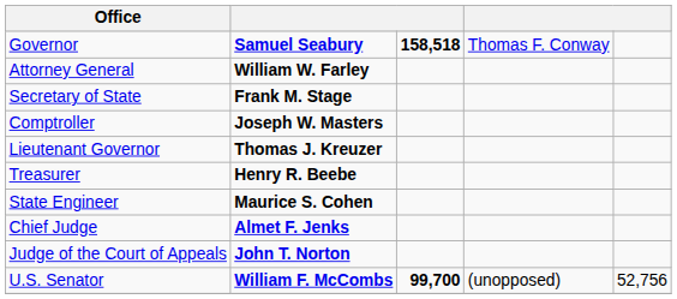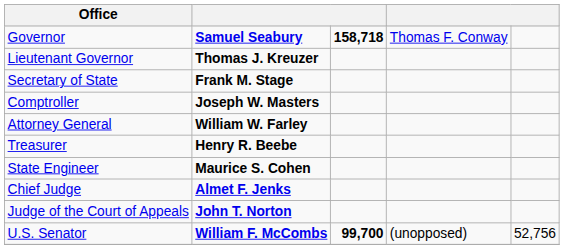Governor | column 3: 158,518 -> 158,718
rows swapped: Lieutenant Governor <-> Attorney General
